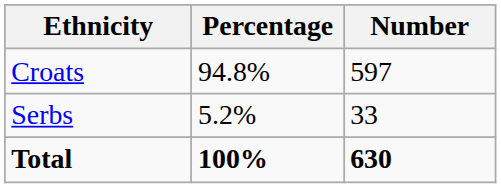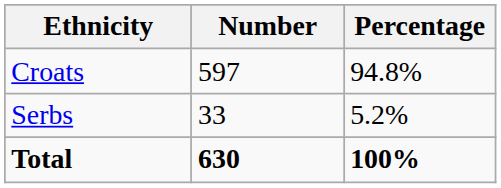columns swapped: Number <-> Percentage
